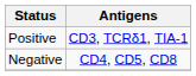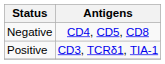rows swapped: Positive <-> Negative
